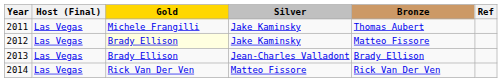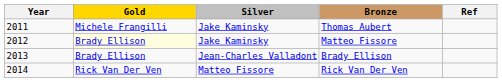- column: Host (Final) | Las Vegas | Las Vegas | Las Vegas | Las Vegas
